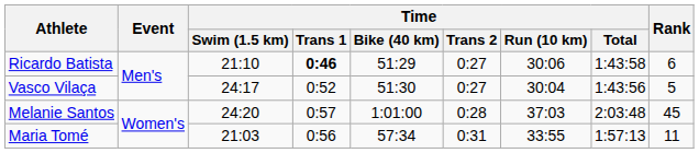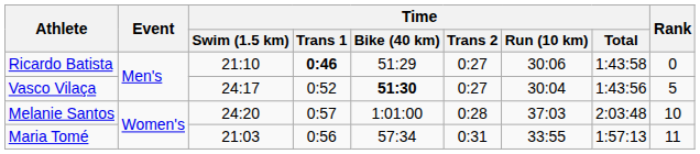Ricardo Batista | Rank: 6 -> 0
Vasco Vilaça | Time / Bike (40 km): normal -> bold
Melanie Santos | Rank: 45 -> 10
